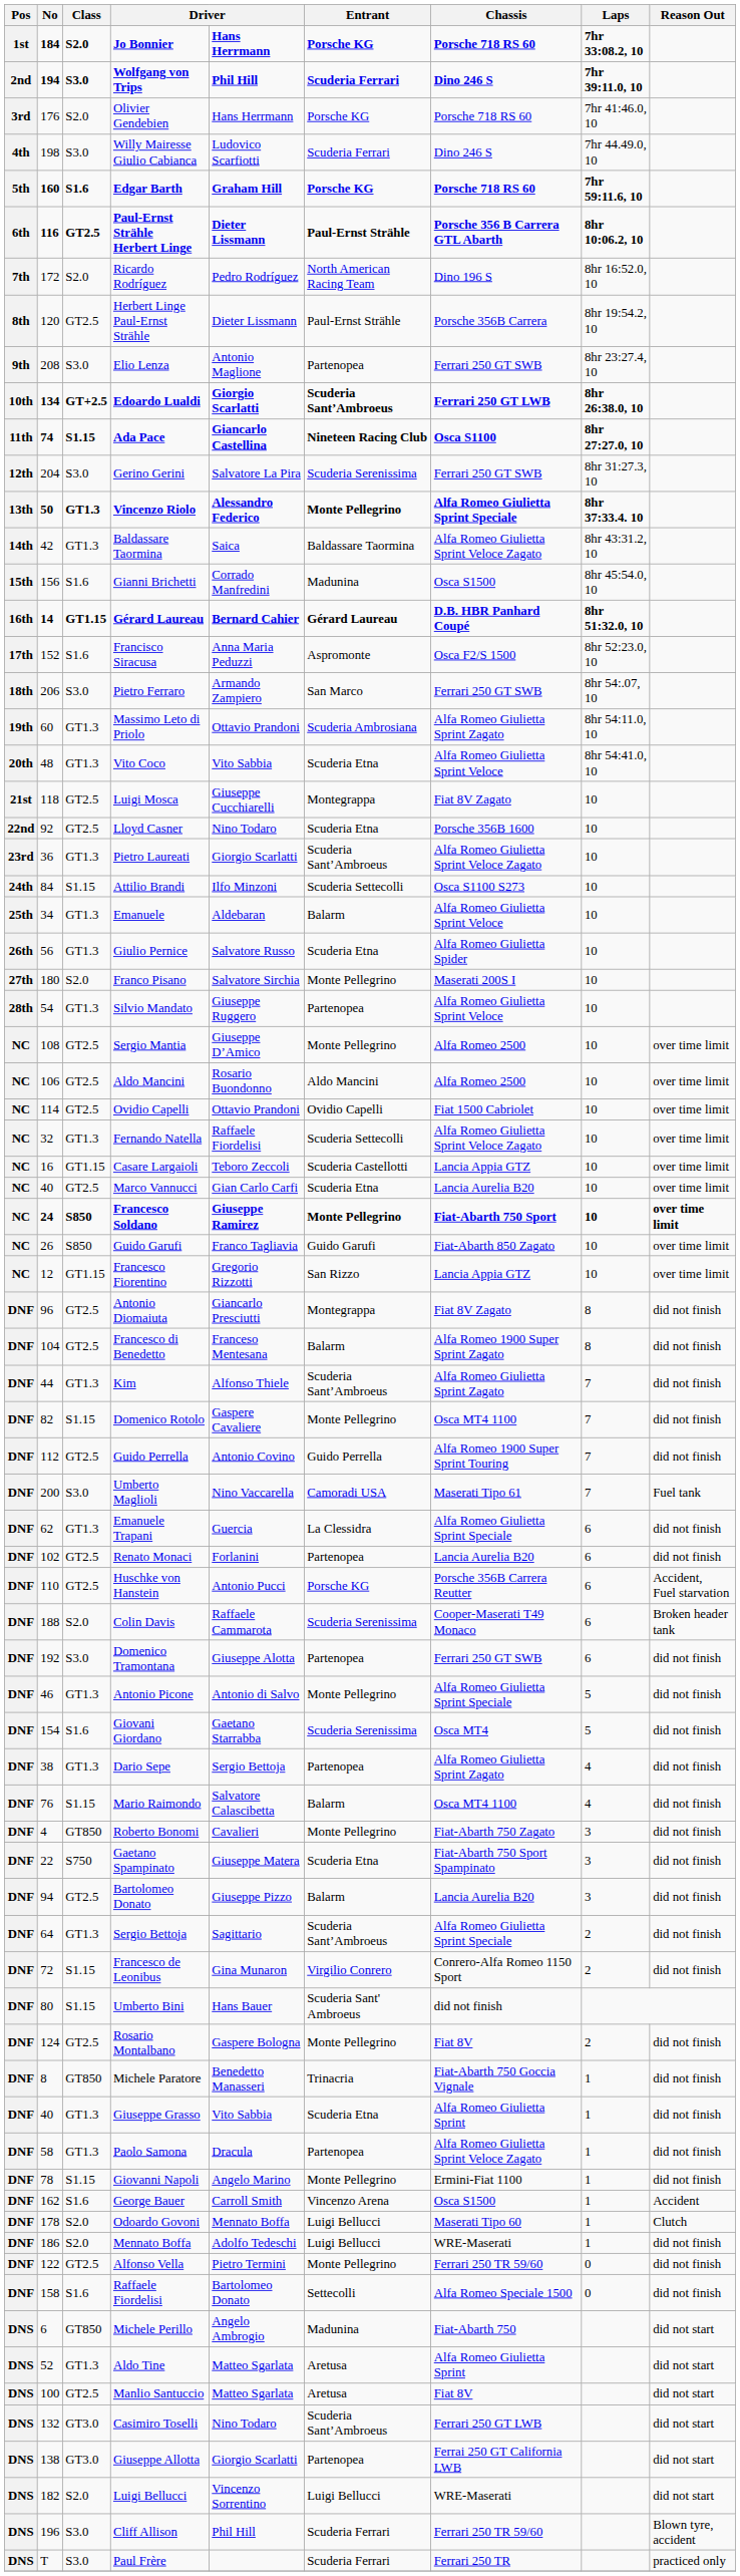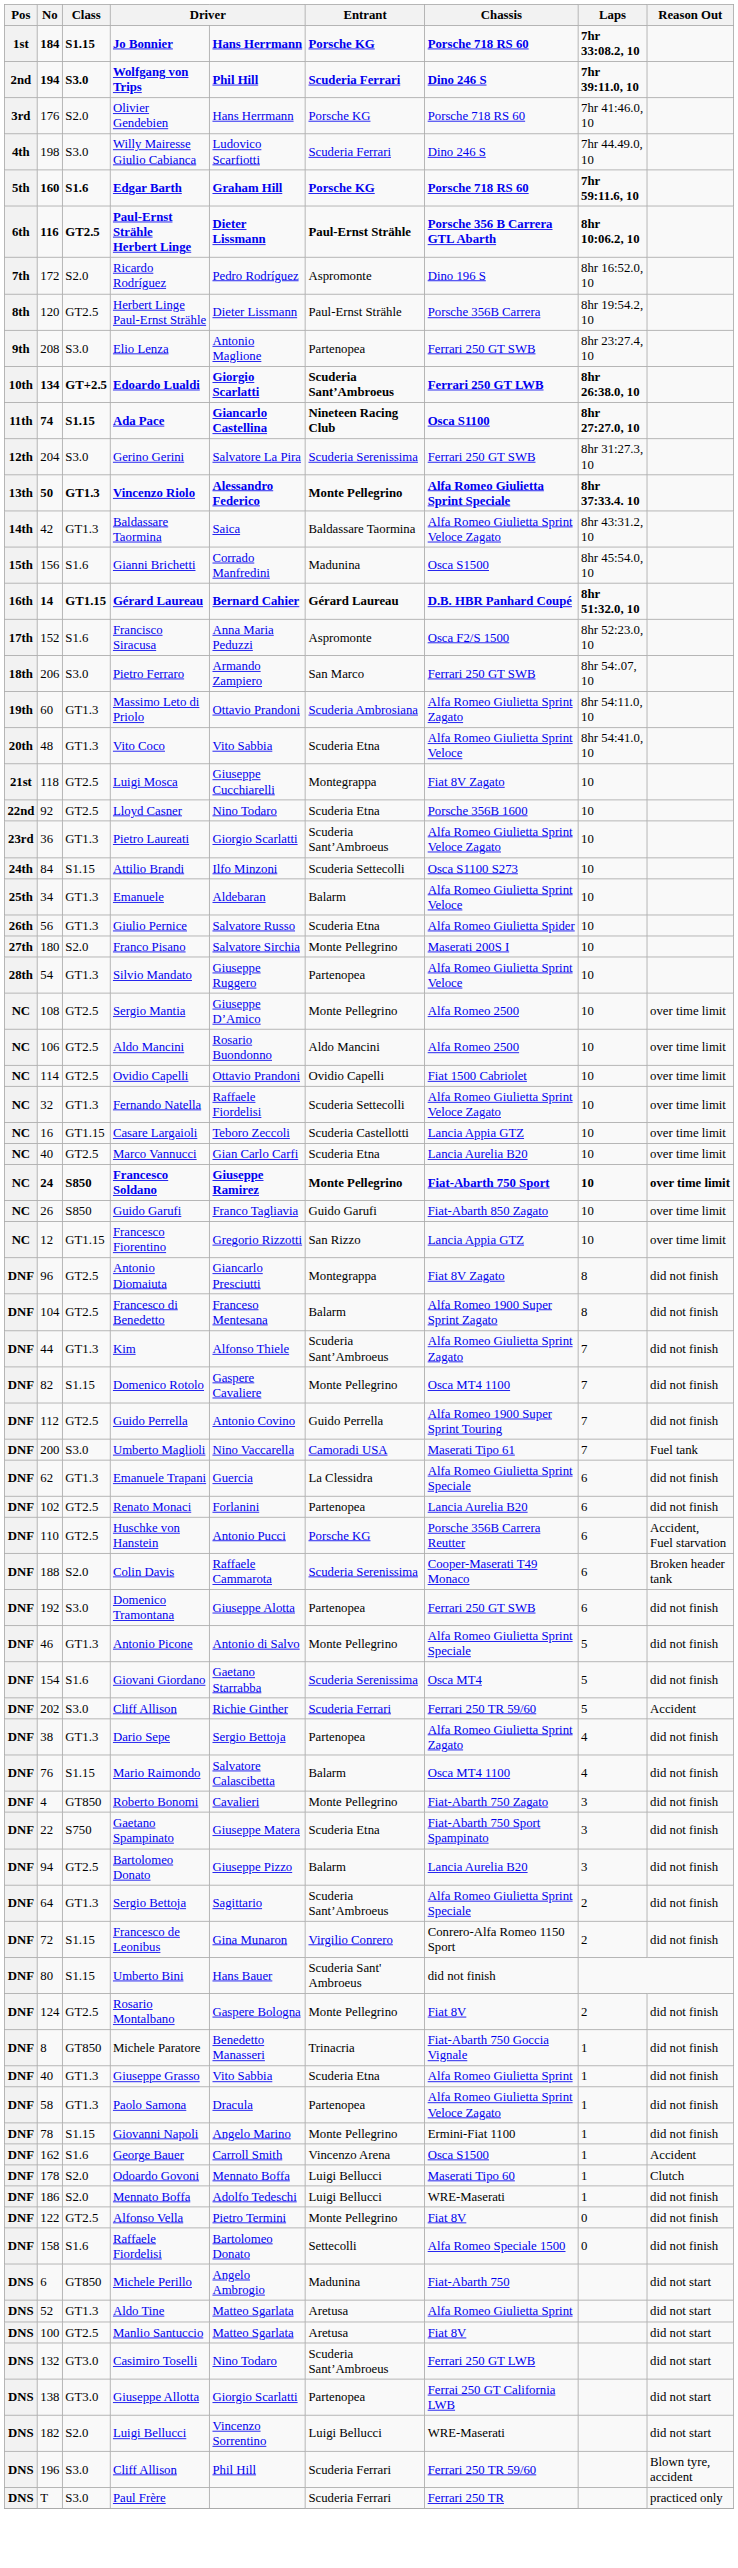Jo Bonnier | Class: S2.0 -> S1.15
Ricardo Rodríguez | Entrant: North American Racing Team -> Aspromonte
+ row: DNF | 202 | S3.0 | Cliff Allison | Richie Ginther | Scuderia Ferrari | Ferrari 250 TR 59/60 | 5 | Accident
Alfonso Vella | Chassis: Ferrari 250 TR 59/60 -> Fiat 8V
